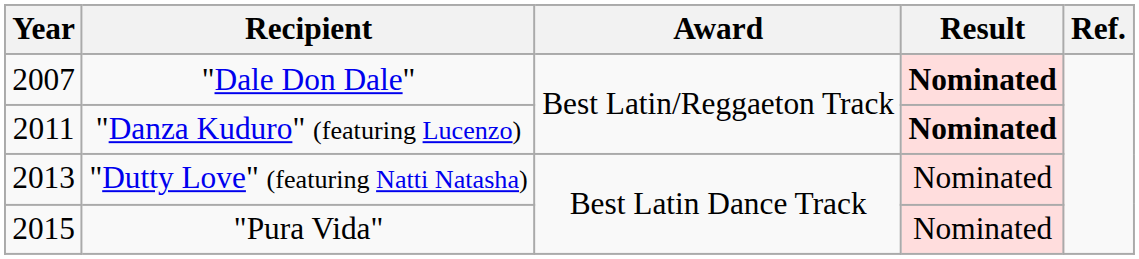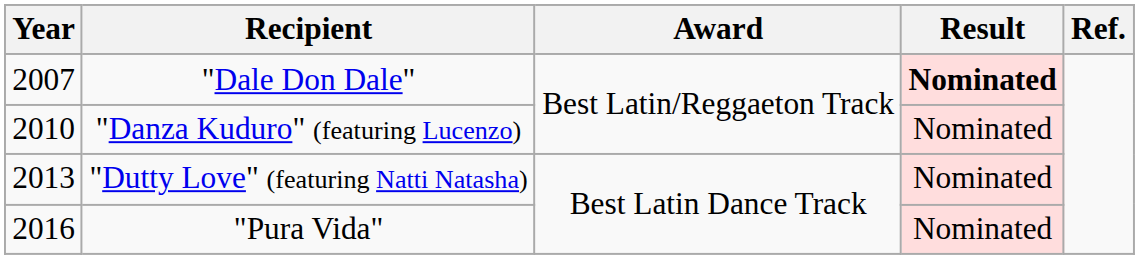"Danza Kuduro" (featuring Lucenzo) | Year: 2011 -> 2010
"Danza Kuduro" (featuring Lucenzo) | Result: bold -> normal
"Pura Vida" | Year: 2015 -> 2016
